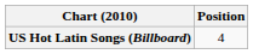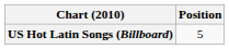US Hot Latin Songs (Billboard) | Position: 4 -> 5
